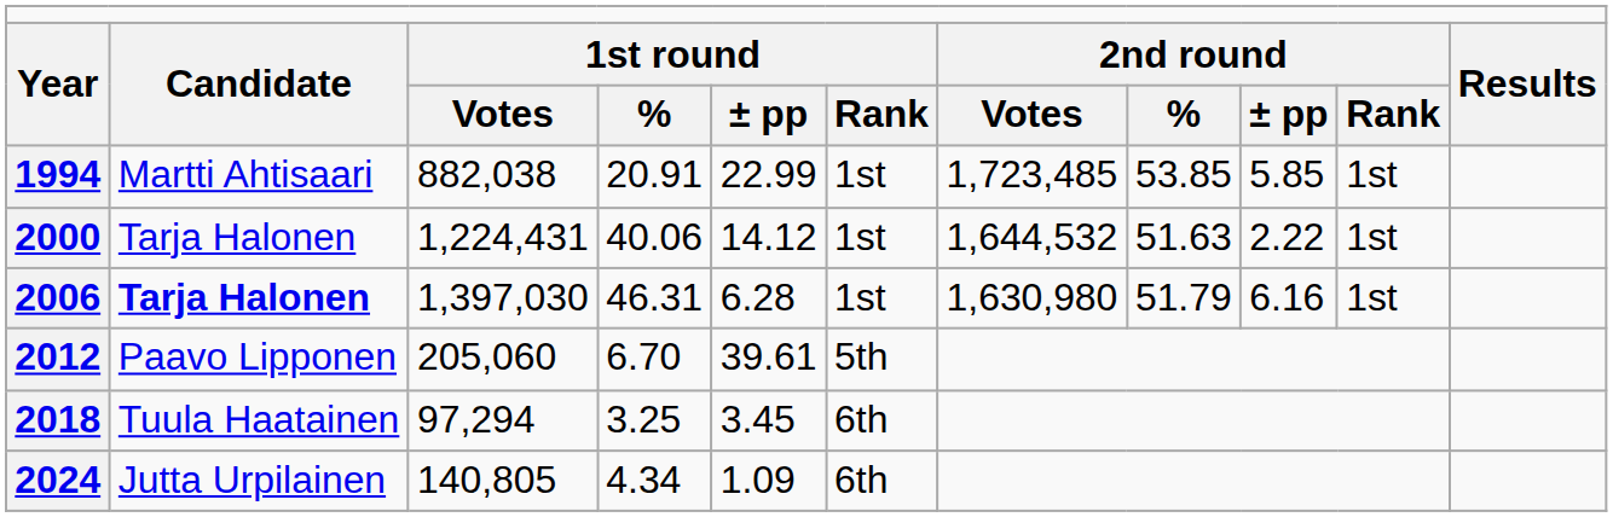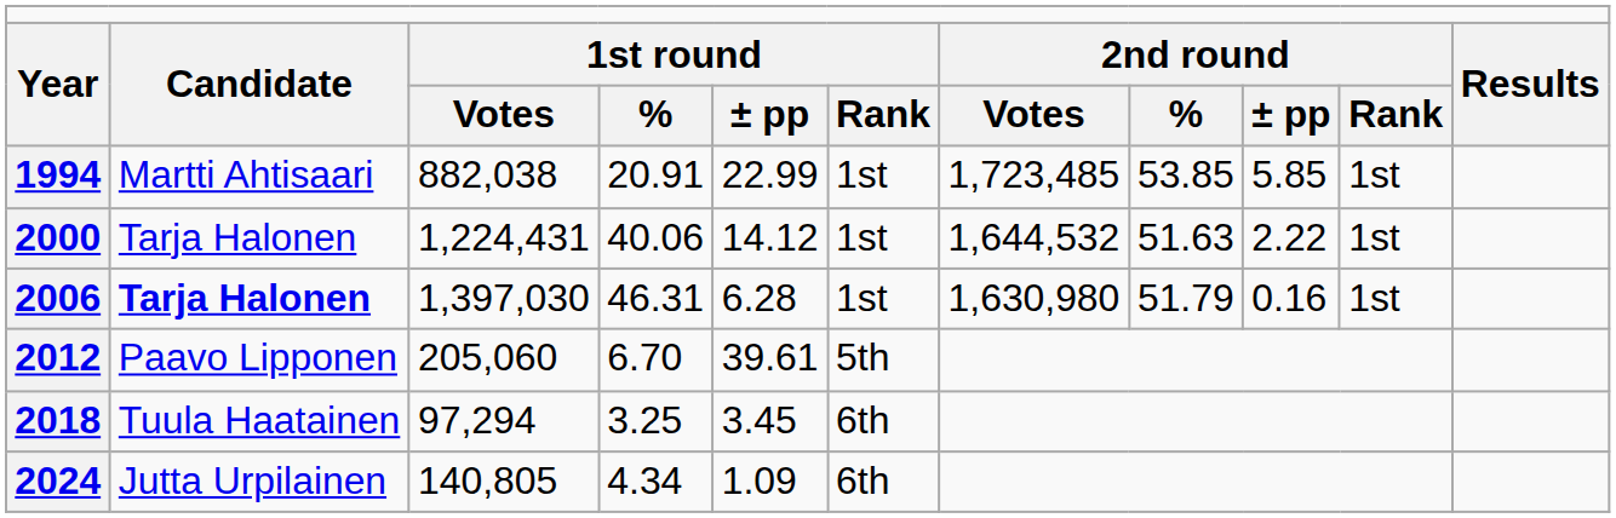2006 | column 9: 6.16 -> 0.16
